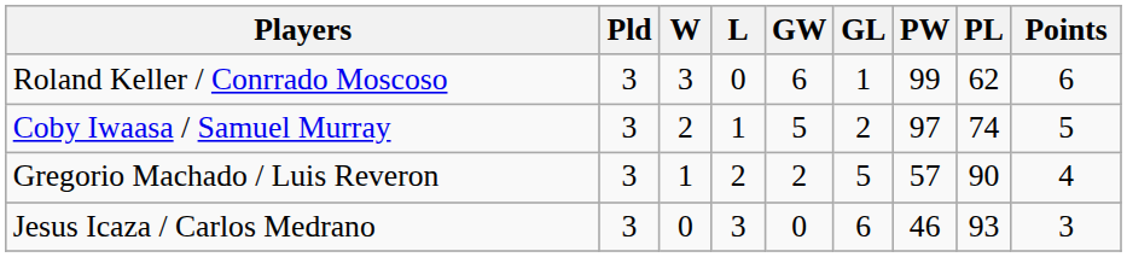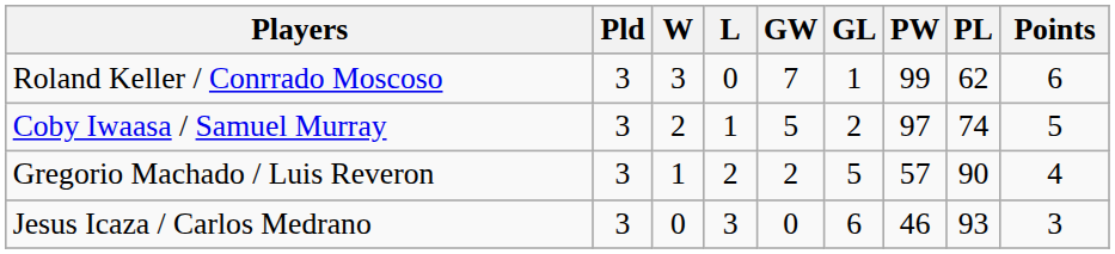Roland Keller / Conrrado Moscoso | GW: 6 -> 7
